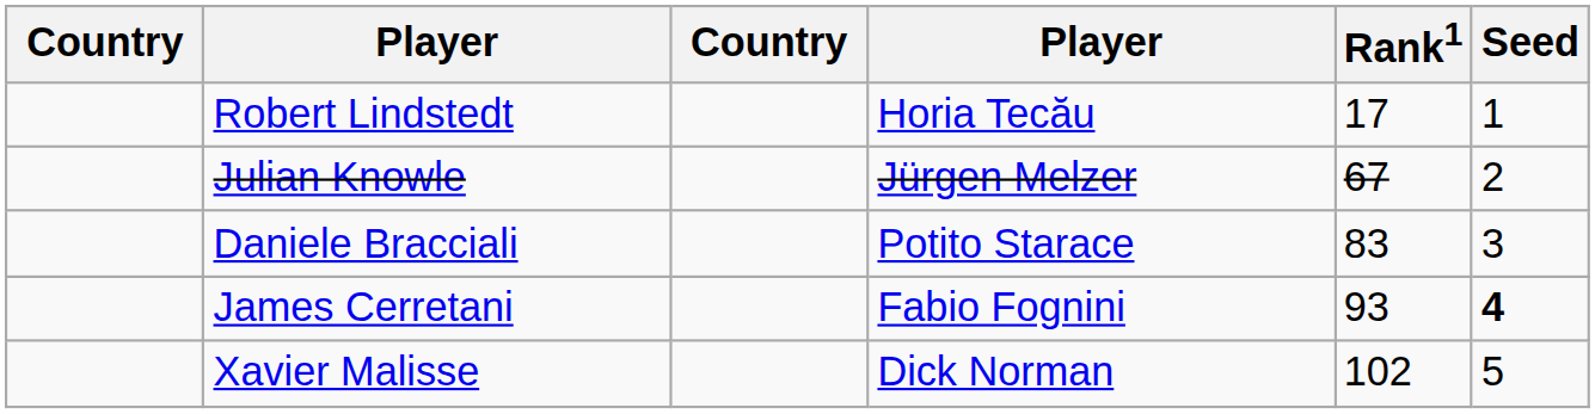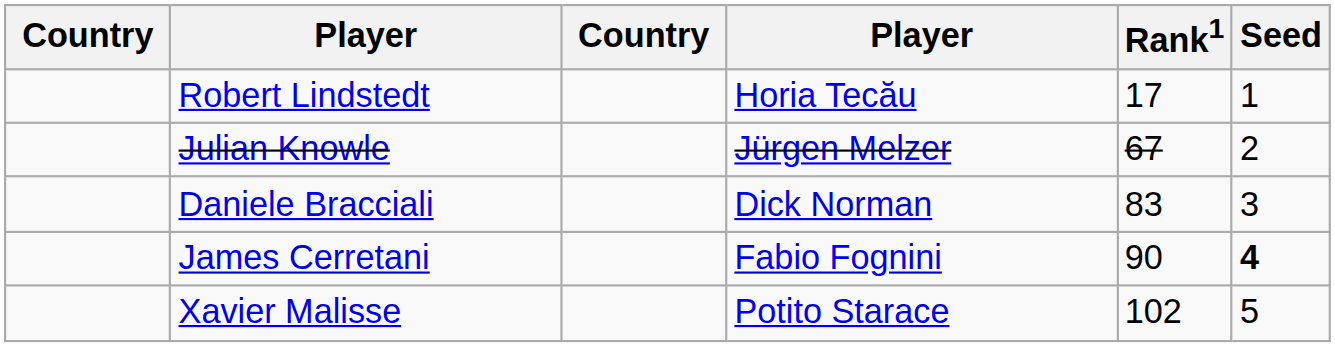Daniele Bracciali | column 4: Potito Starace -> Dick Norman
James Cerretani | Rank1: 93 -> 90
Xavier Malisse | column 4: Dick Norman -> Potito Starace
